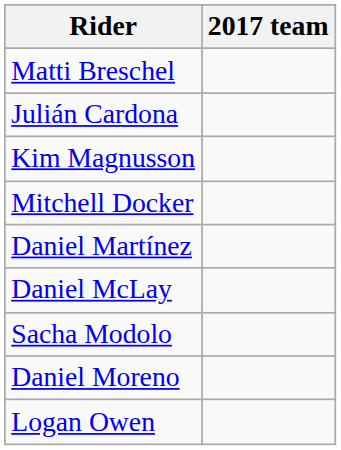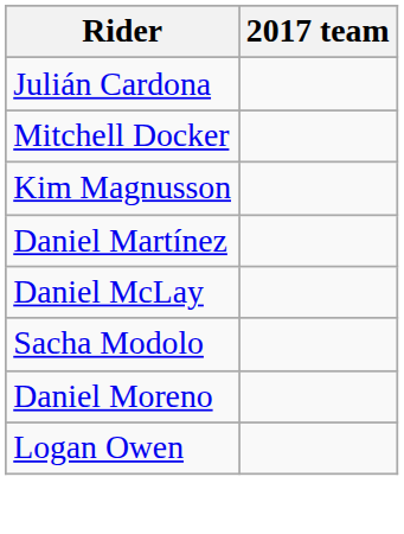- row: Matti Breschel
rows swapped: Mitchell Docker <-> Kim Magnusson
